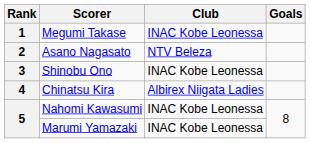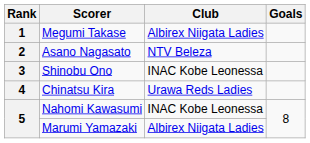Megumi Takase | Club: INAC Kobe Leonessa -> Albirex Niigata Ladies
Chinatsu Kira | Club: Albirex Niigata Ladies -> Urawa Reds Ladies
Marumi Yamazaki | Club: INAC Kobe Leonessa -> Albirex Niigata Ladies
